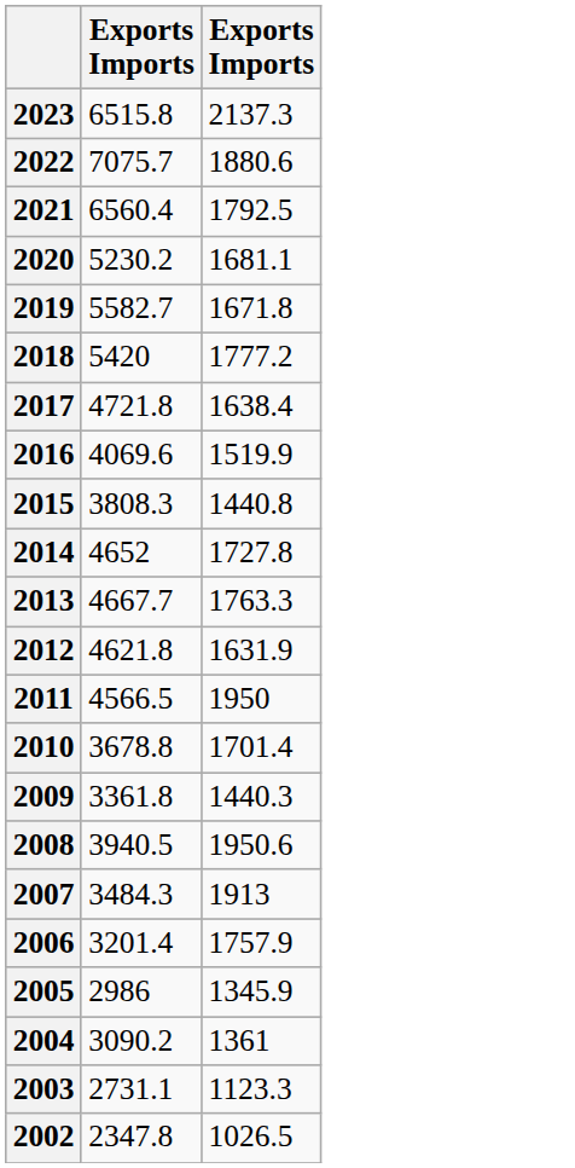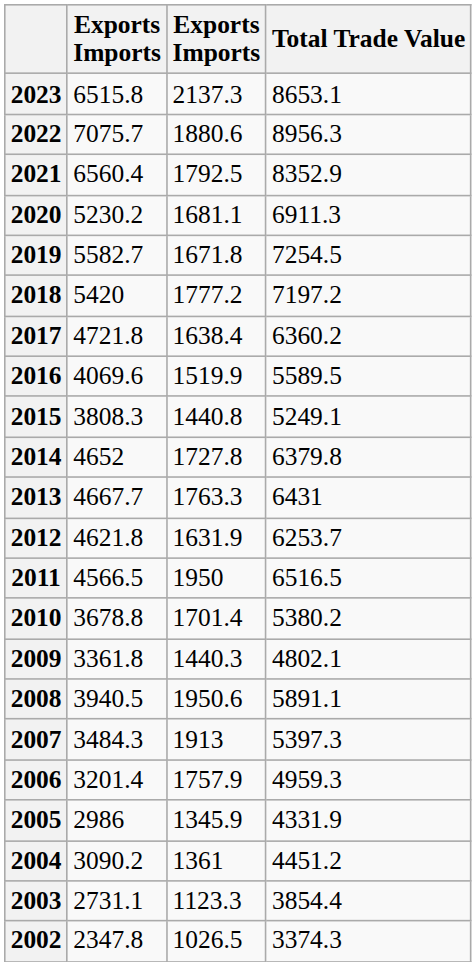+ column: Total Trade Value | 8653.1 | 8956.3 | 8352.9 | 6911.3 | 7254.5 | 7197.2 | 6360.2 | 5589.5 | 5249.1 | 6379.8 | 6431 | 6253.7 | 6516.5 | 5380.2 | 4802.1 | 5891.1 | 5397.3 | 4959.3 | 4331.9 | 4451.2 | 3854.4 | 3374.3
